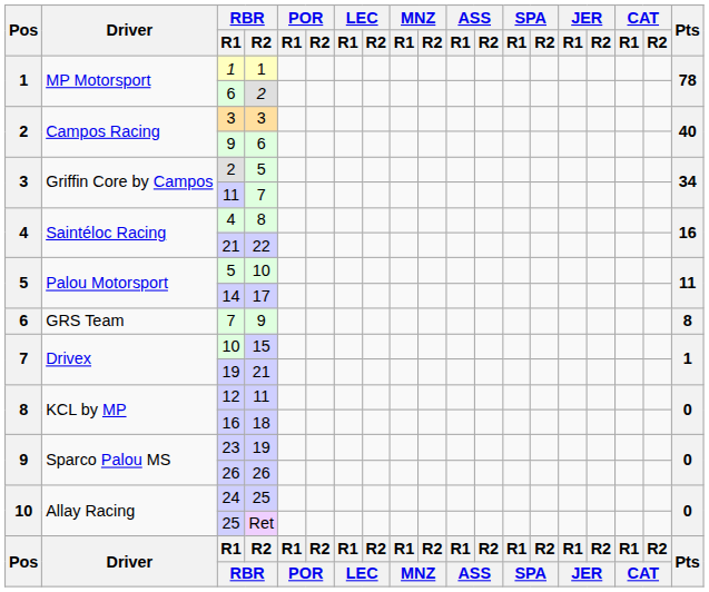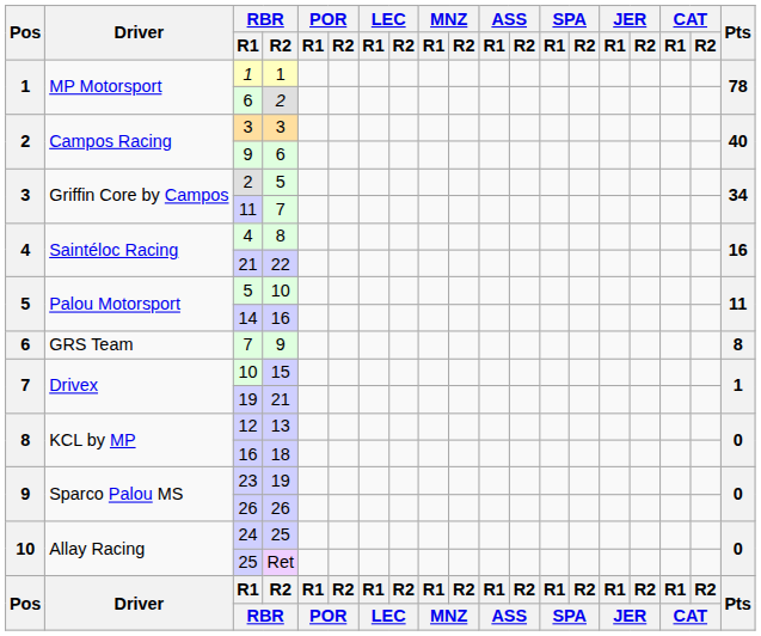14 | RBR / R2: 17 -> 16
12 | RBR / R2: 11 -> 13
